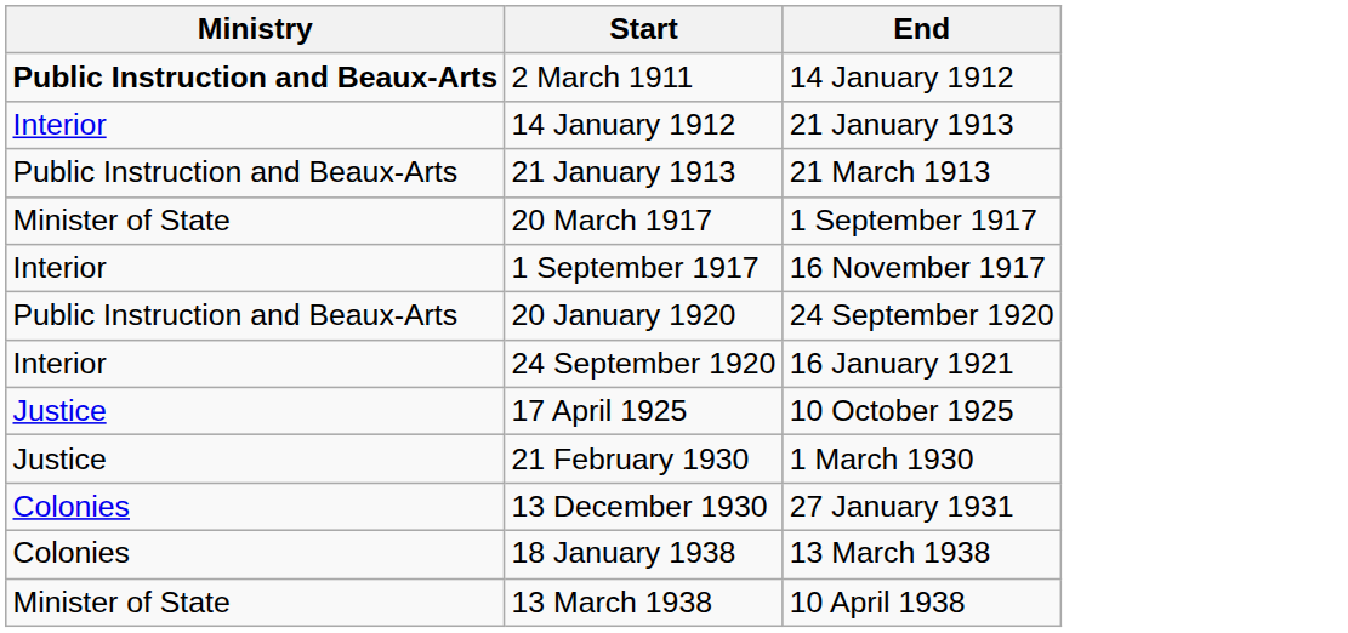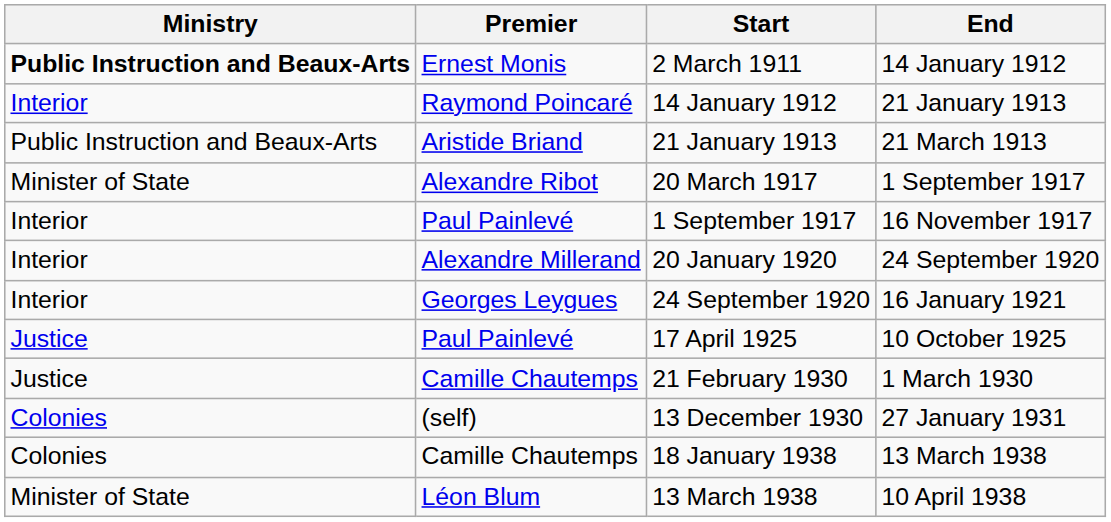+ column: Premier | Ernest Monis | Raymond Poincaré | Aristide Briand | Alexandre Ribot | Paul Painlevé | Alexandre Millerand | Georges Leygues | Paul Painlevé | Camille Chautemps | (self) | Camille Chautemps | Léon Blum
20 January 1920 | Ministry: Public Instruction and Beaux-Arts -> Interior
